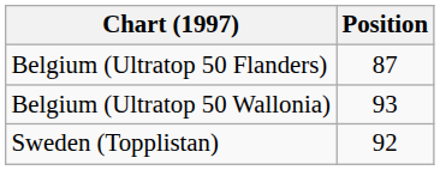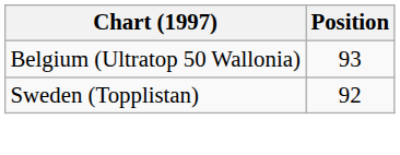- row: Belgium (Ultratop 50 Flanders) | 87
